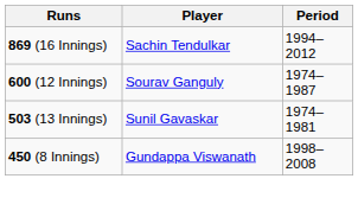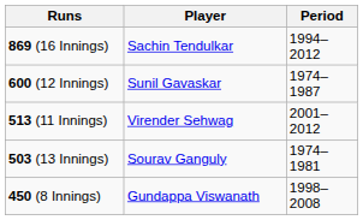600 (12 Innings) | Player: Sourav Ganguly -> Sunil Gavaskar
+ row: 513 (11 Innings) | Virender Sehwag | 2001–2012
503 (13 Innings) | Player: Sunil Gavaskar -> Sourav Ganguly
